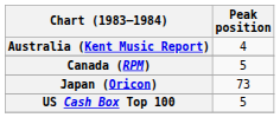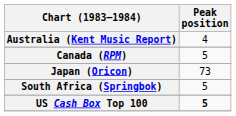+ row: South Africa (Springbok) | 5
US Cash Box Top 100 | Peak position: normal -> bold
